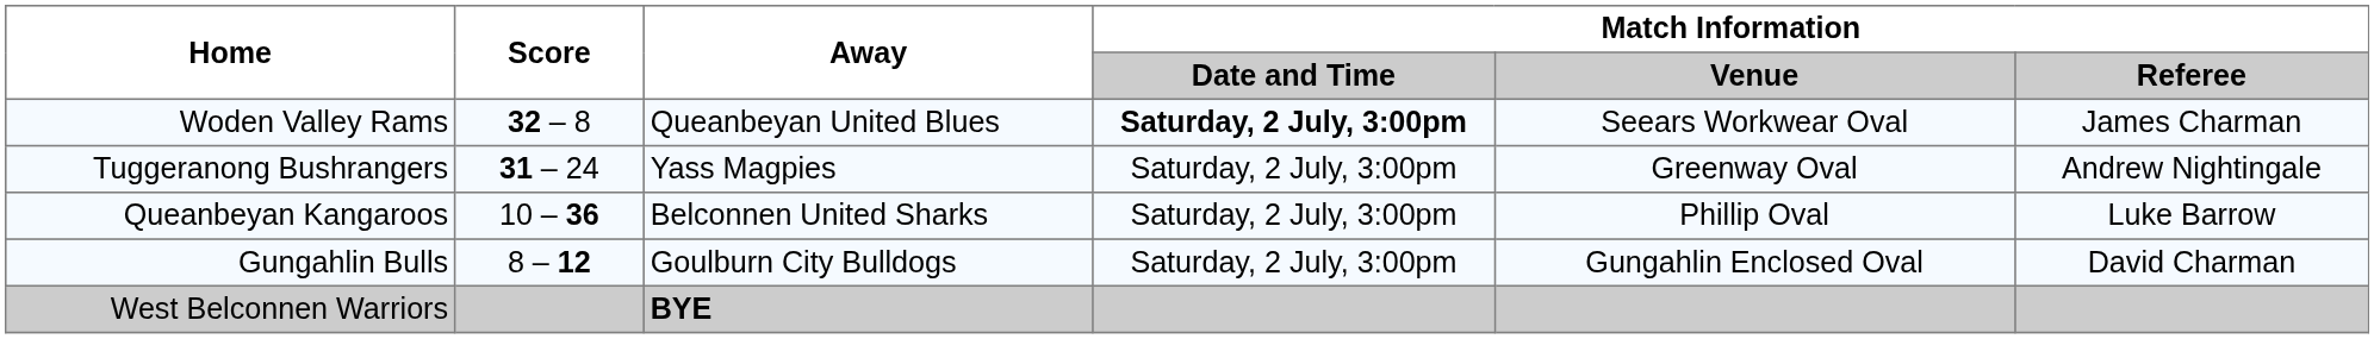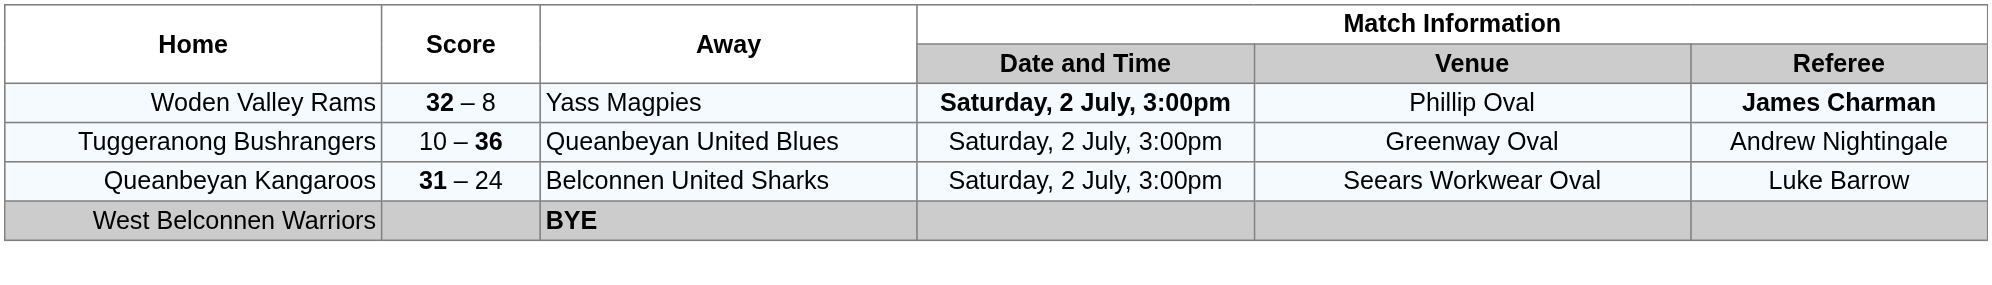Woden Valley Rams | Away: Queanbeyan United Blues -> Yass Magpies
Woden Valley Rams | Match Information / Venue: Seears Workwear Oval -> Phillip Oval
Woden Valley Rams | Match Information / Referee: normal -> bold
Tuggeranong Bushrangers | Score: 31 – 24 -> 10 – 36
Tuggeranong Bushrangers | Away: Yass Magpies -> Queanbeyan United Blues
Queanbeyan Kangaroos | Score: 10 – 36 -> 31 – 24
Queanbeyan Kangaroos | Match Information / Venue: Phillip Oval -> Seears Workwear Oval
- row: Gungahlin Bulls | 8 – 12 | Goulburn City Bulldogs | Saturday, 2 July, 3:00pm | Gungahlin Enclosed Oval | David Charman
